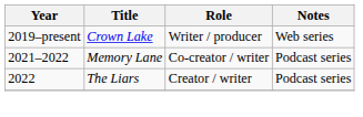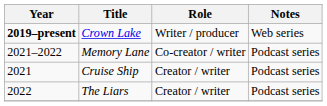Crown Lake | Year: normal -> bold
+ row: 2021 | Cruise Ship | Creator / writer | Podcast series
